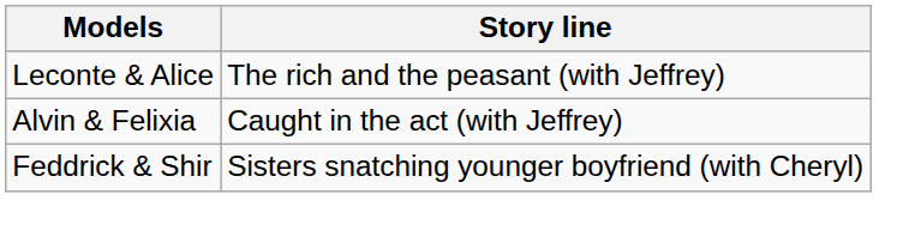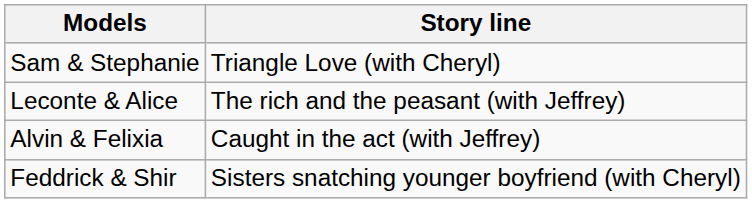+ row: Sam & Stephanie | Triangle Love (with Cheryl)
